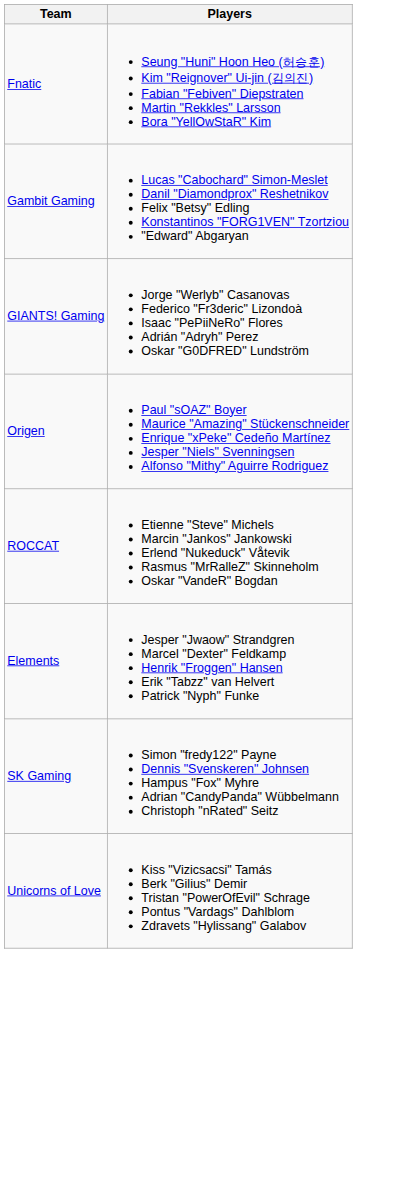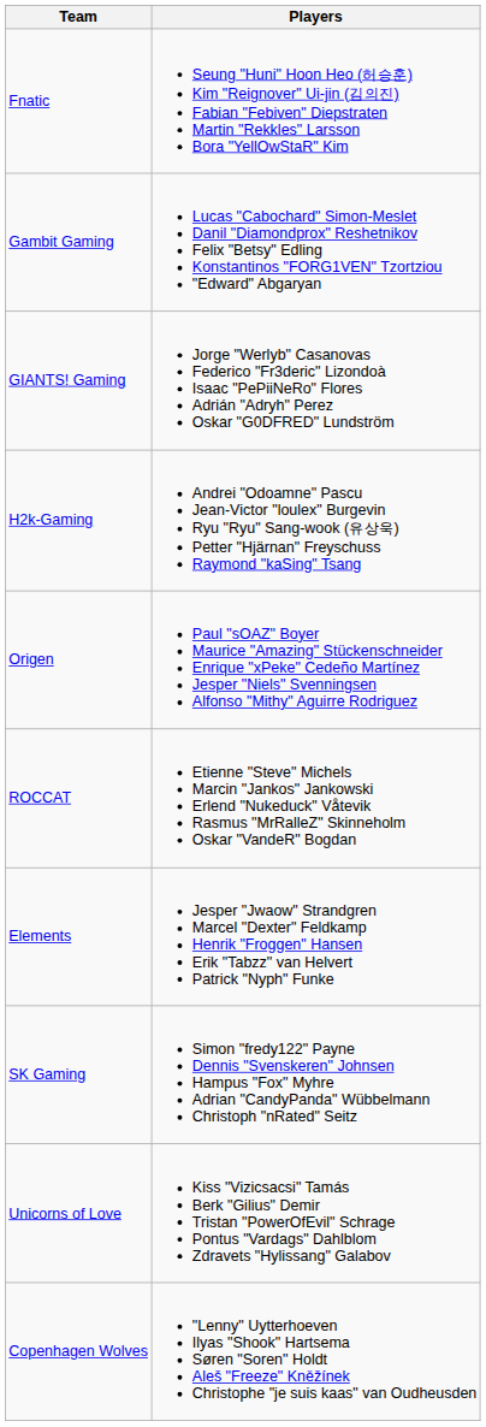+ row: H2k-Gaming | Andrei "Odoamne" Pascu Jean-Victor "loulex" Burgevin Ryu "Ryu" Sang-wook (유상욱) Petter "Hjärnan" Freyschuss Raymond "kaSing" Tsang
+ row: Copenhagen Wolves | "Lenny" Uytterhoeven Ilyas "Shook" Hartsema Søren "Soren" Holdt Aleš "Freeze" Kněžínek Christophe "je suis kaas" van Oudheusden
